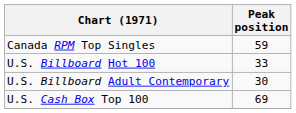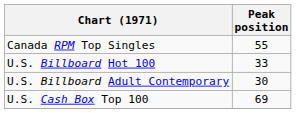Canada RPM Top Singles | Peak position: 59 -> 55
